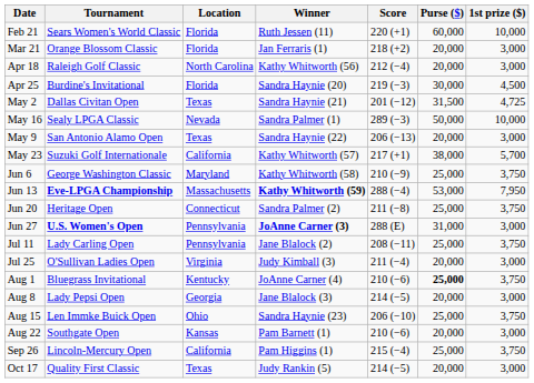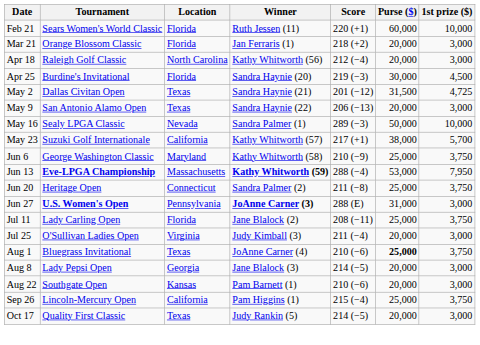rows swapped: May 9 <-> May 16
Jul 11 | Location: Pennsylvania -> Florida
Aug 1 | Location: Kentucky -> Texas
- row: Aug 15 | Len Immke Buick Open | Ohio | Sandra Haynie (23) | 206 (−10) | 25,000 | 3,750
